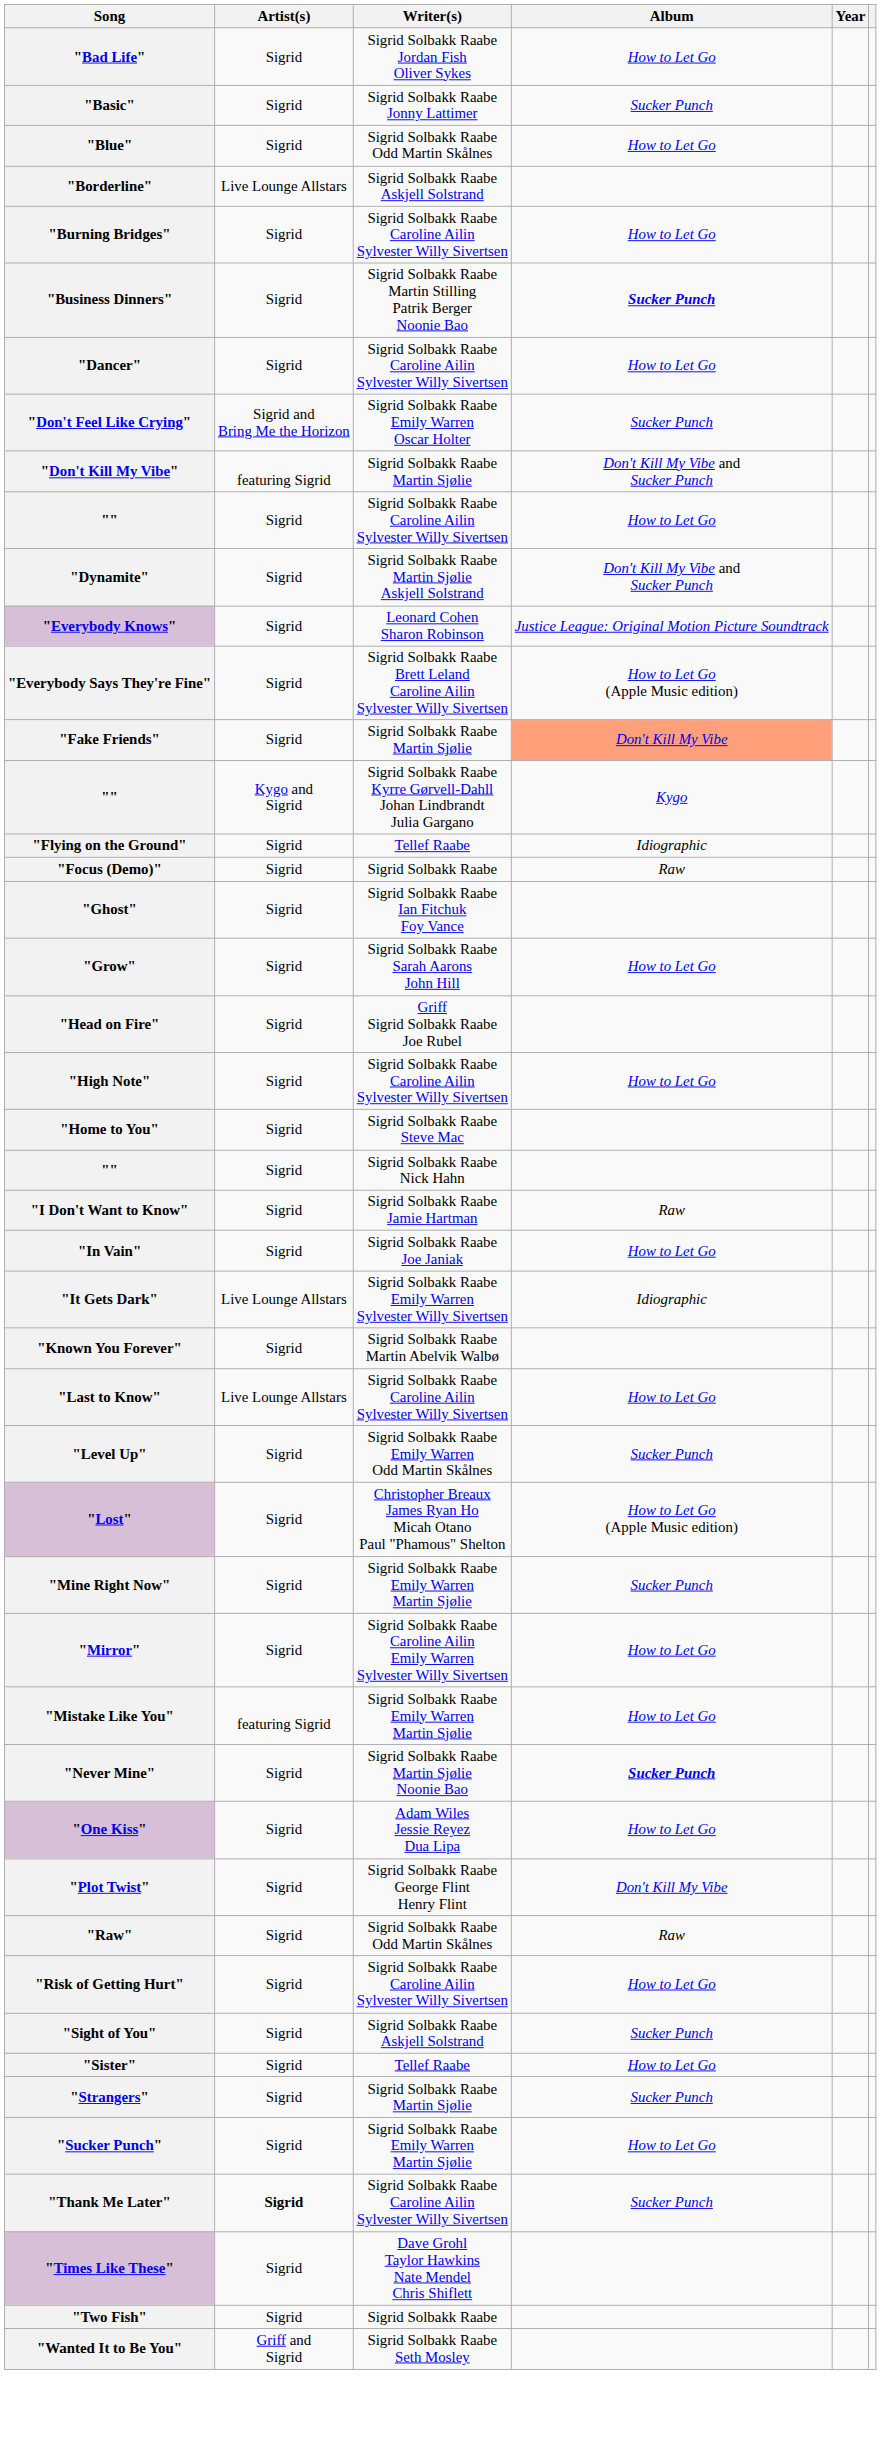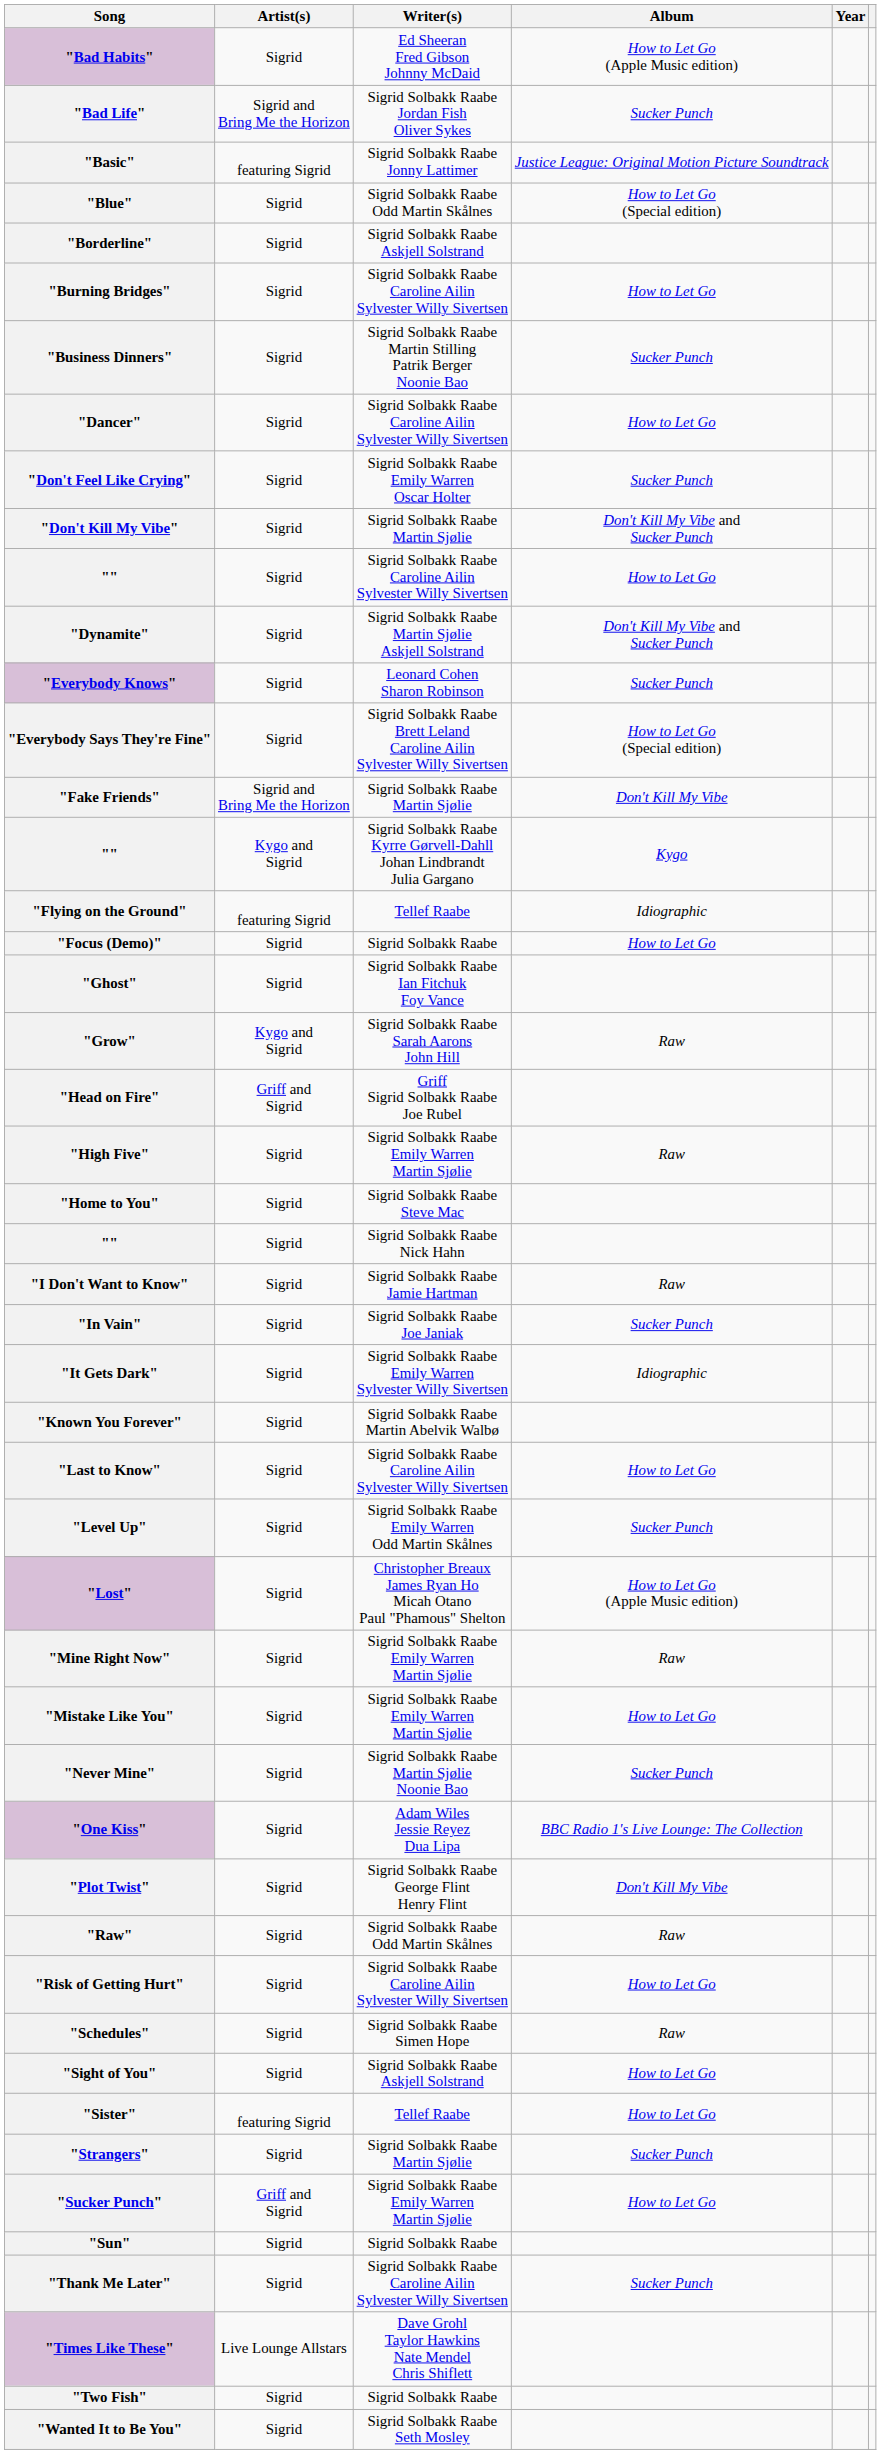+ row: "Bad Habits" | Sigrid | Ed Sheeran Fred Gibson Johnny McDaid | How to Let Go (Apple Music edition)
"Bad Life" | Artist(s): Sigrid -> Sigrid and Bring Me the Horizon
"Bad Life" | Album: How to Let Go -> Sucker Punch
"Basic" | Artist(s): Sigrid -> featuring Sigrid
"Basic" | Album: Sucker Punch -> Justice League: Original Motion Picture Soundtrack
"Blue" | Album: How to Let Go -> How to Let Go (Special edition)
"Borderline" | Artist(s): Live Lounge Allstars -> Sigrid
"Business Dinners" | Album: bold -> normal
"Don't Feel Like Crying" | Artist(s): Sigrid and Bring Me the Horizon -> Sigrid
"Don't Kill My Vibe" | Artist(s): featuring Sigrid -> Sigrid
"Everybody Knows" | Album: Justice League: Original Motion Picture Soundtrack -> Sucker Punch
"Everybody Says They're Fine" | Album: How to Let Go (Apple Music edition) -> How to Let Go (Special edition)
"Fake Friends" | Artist(s): Sigrid -> Sigrid and Bring Me the Horizon
"Fake Friends" | Album: lightsalmon background -> no background
"Flying on the Ground" | Artist(s): Sigrid -> featuring Sigrid
"Focus (Demo)" | Album: Raw -> How to Let Go
"Grow" | Artist(s): Sigrid -> Kygo and Sigrid
"Grow" | Album: How to Let Go -> Raw
"Head on Fire" | Artist(s): Sigrid -> Griff and Sigrid
+ row: "High Five" | Sigrid | Sigrid Solbakk Raabe Emily Warren Martin Sjølie | Raw
- row: "High Note" | Sigrid | Sigrid Solbakk Raabe Caroline Ailin Sylvester Willy Sivertsen | How to Let Go
"In Vain" | Album: How to Let Go -> Sucker Punch
"It Gets Dark" | Artist(s): Live Lounge Allstars -> Sigrid
"Last to Know" | Artist(s): Live Lounge Allstars -> Sigrid
"Mine Right Now" | Album: Sucker Punch -> Raw
- row: "Mirror" | Sigrid | Sigrid Solbakk Raabe Caroline Ailin Emily Warren Sylvester Willy Sivertsen | How to Let Go
"Mistake Like You" | Artist(s): featuring Sigrid -> Sigrid
"Never Mine" | Album: bold -> normal
"One Kiss" | Album: How to Let Go -> BBC Radio 1's Live Lounge: The Collection
+ row: "Schedules" | Sigrid | Sigrid Solbakk Raabe Simen Hope | Raw
"Sight of You" | Album: Sucker Punch -> How to Let Go
"Sister" | Artist(s): Sigrid -> featuring Sigrid
"Sucker Punch" | Artist(s): Sigrid -> Griff and Sigrid
+ row: "Sun" | Sigrid | Sigrid Solbakk Raabe
"Thank Me Later" | Artist(s): bold -> normal
"Times Like These" | Artist(s): Sigrid -> Live Lounge Allstars
"Wanted It to Be You" | Artist(s): Griff and Sigrid -> Sigrid
